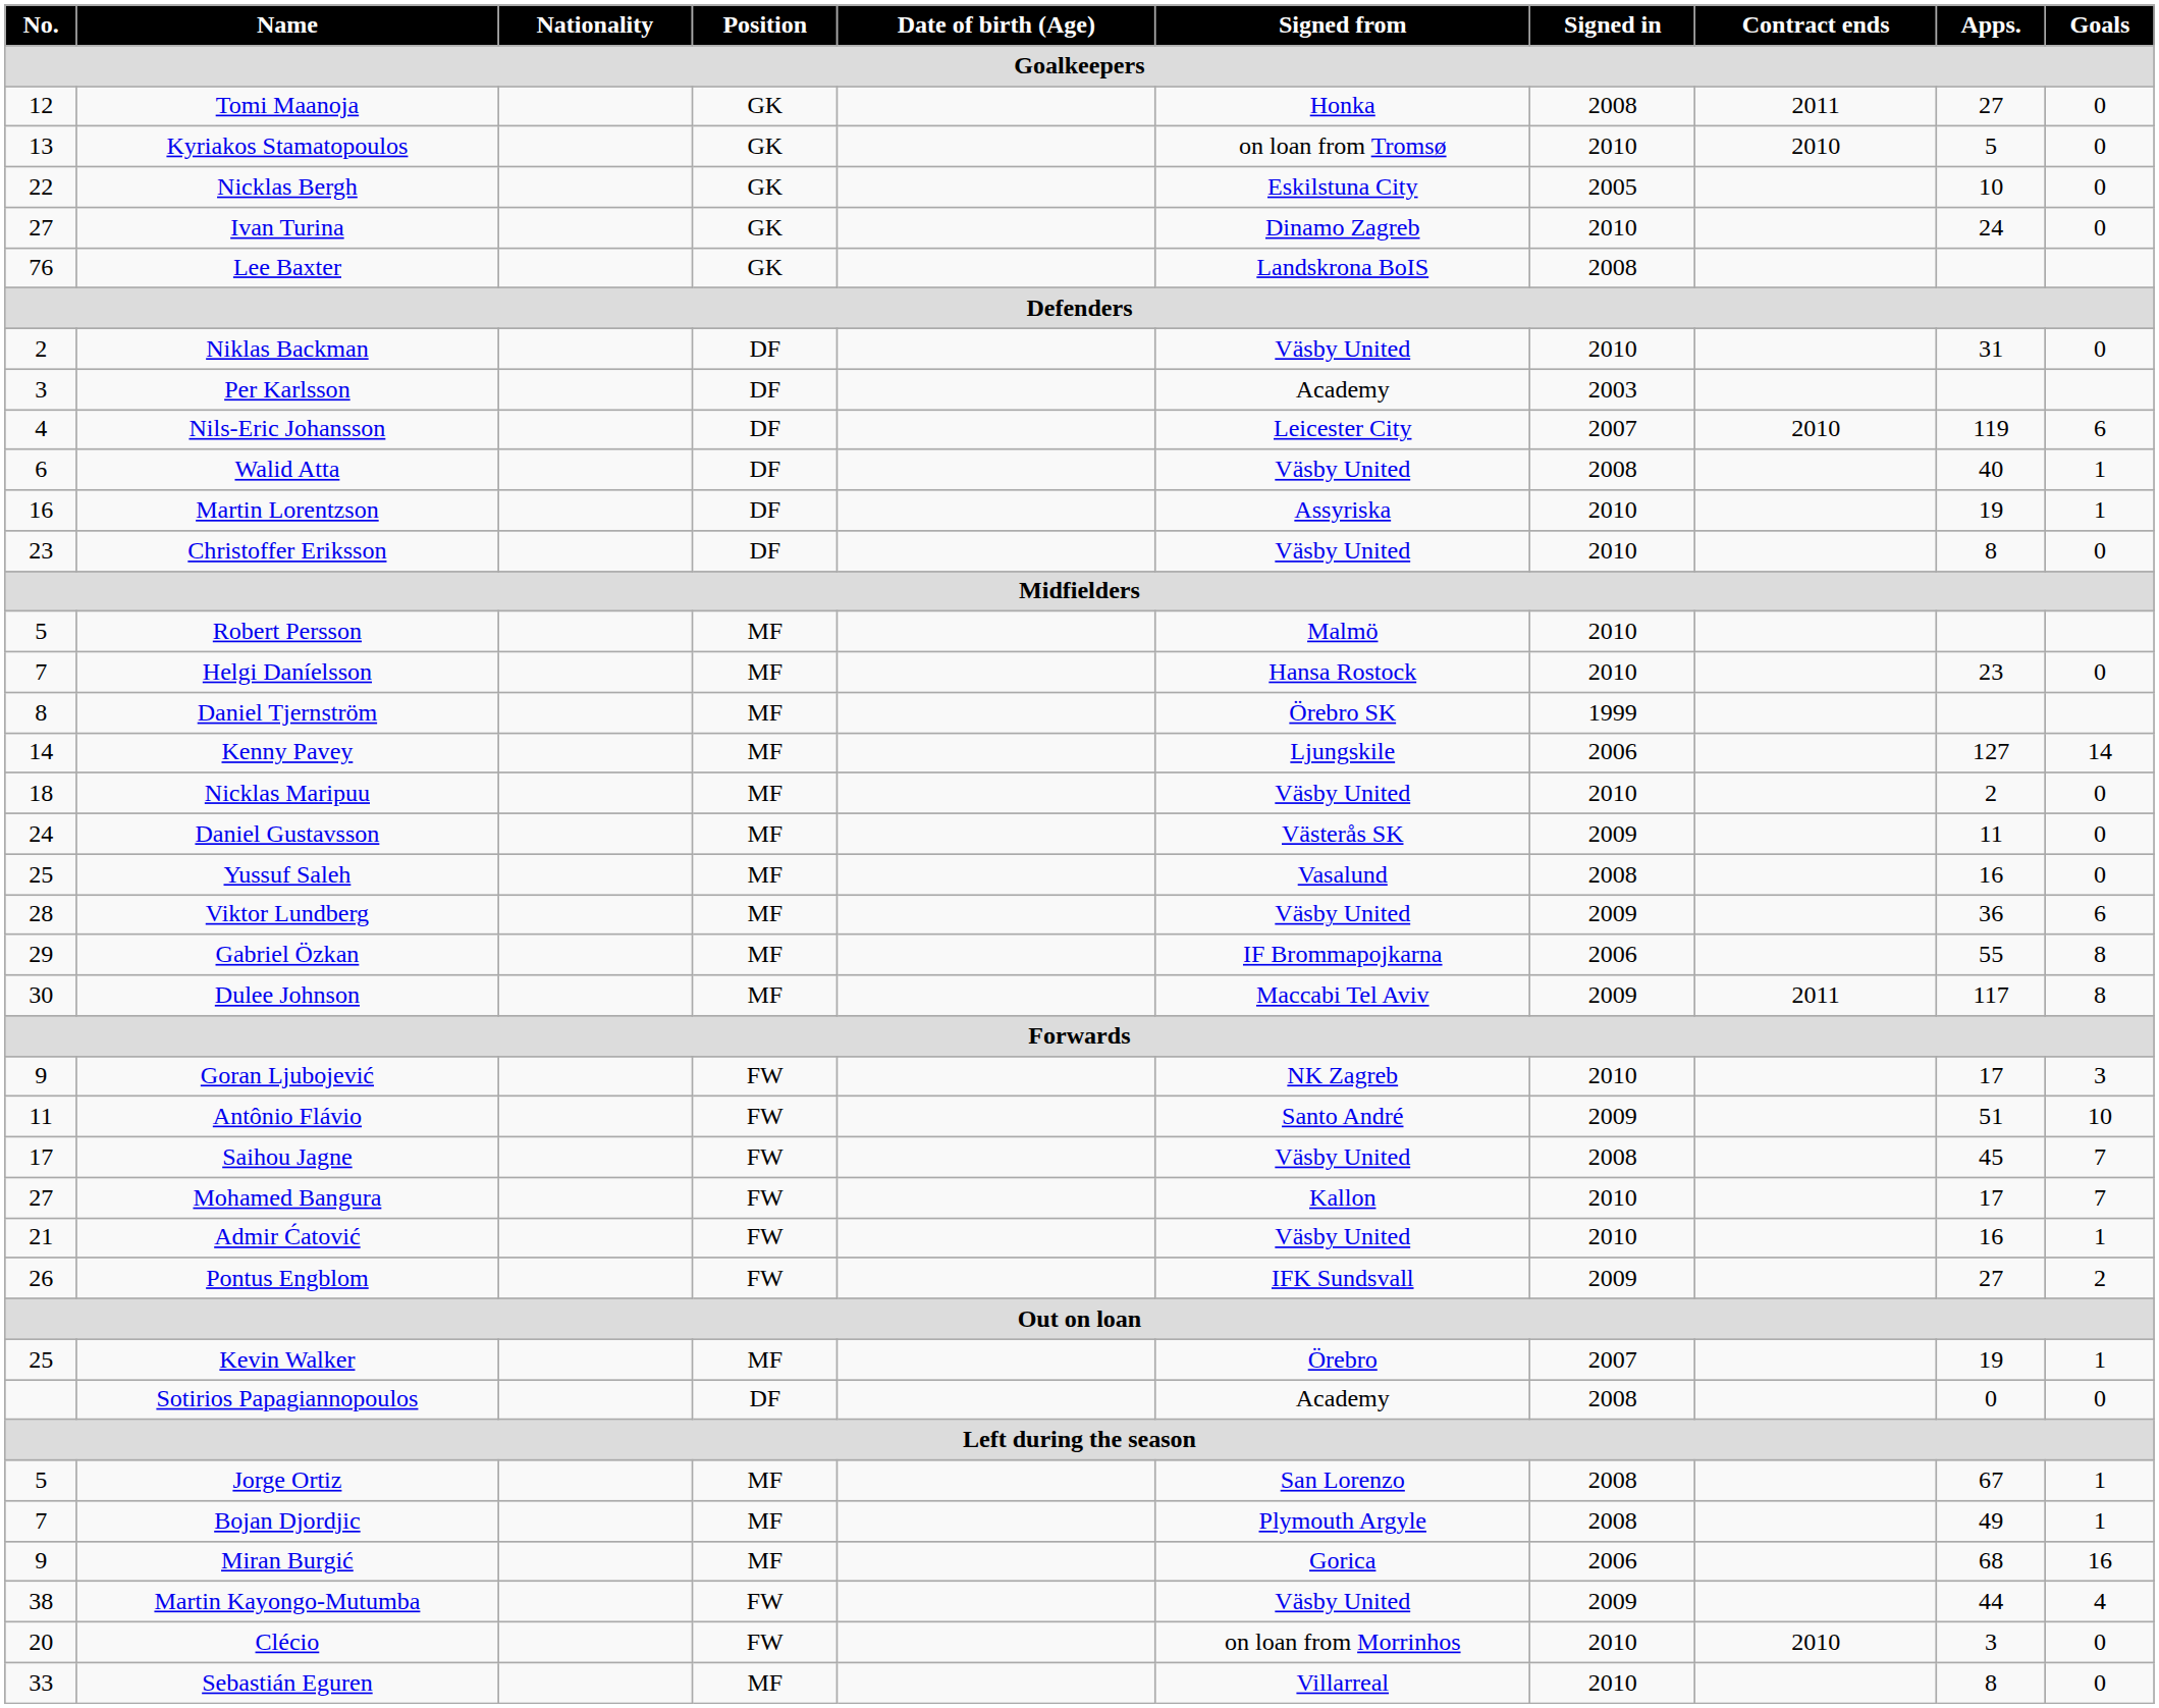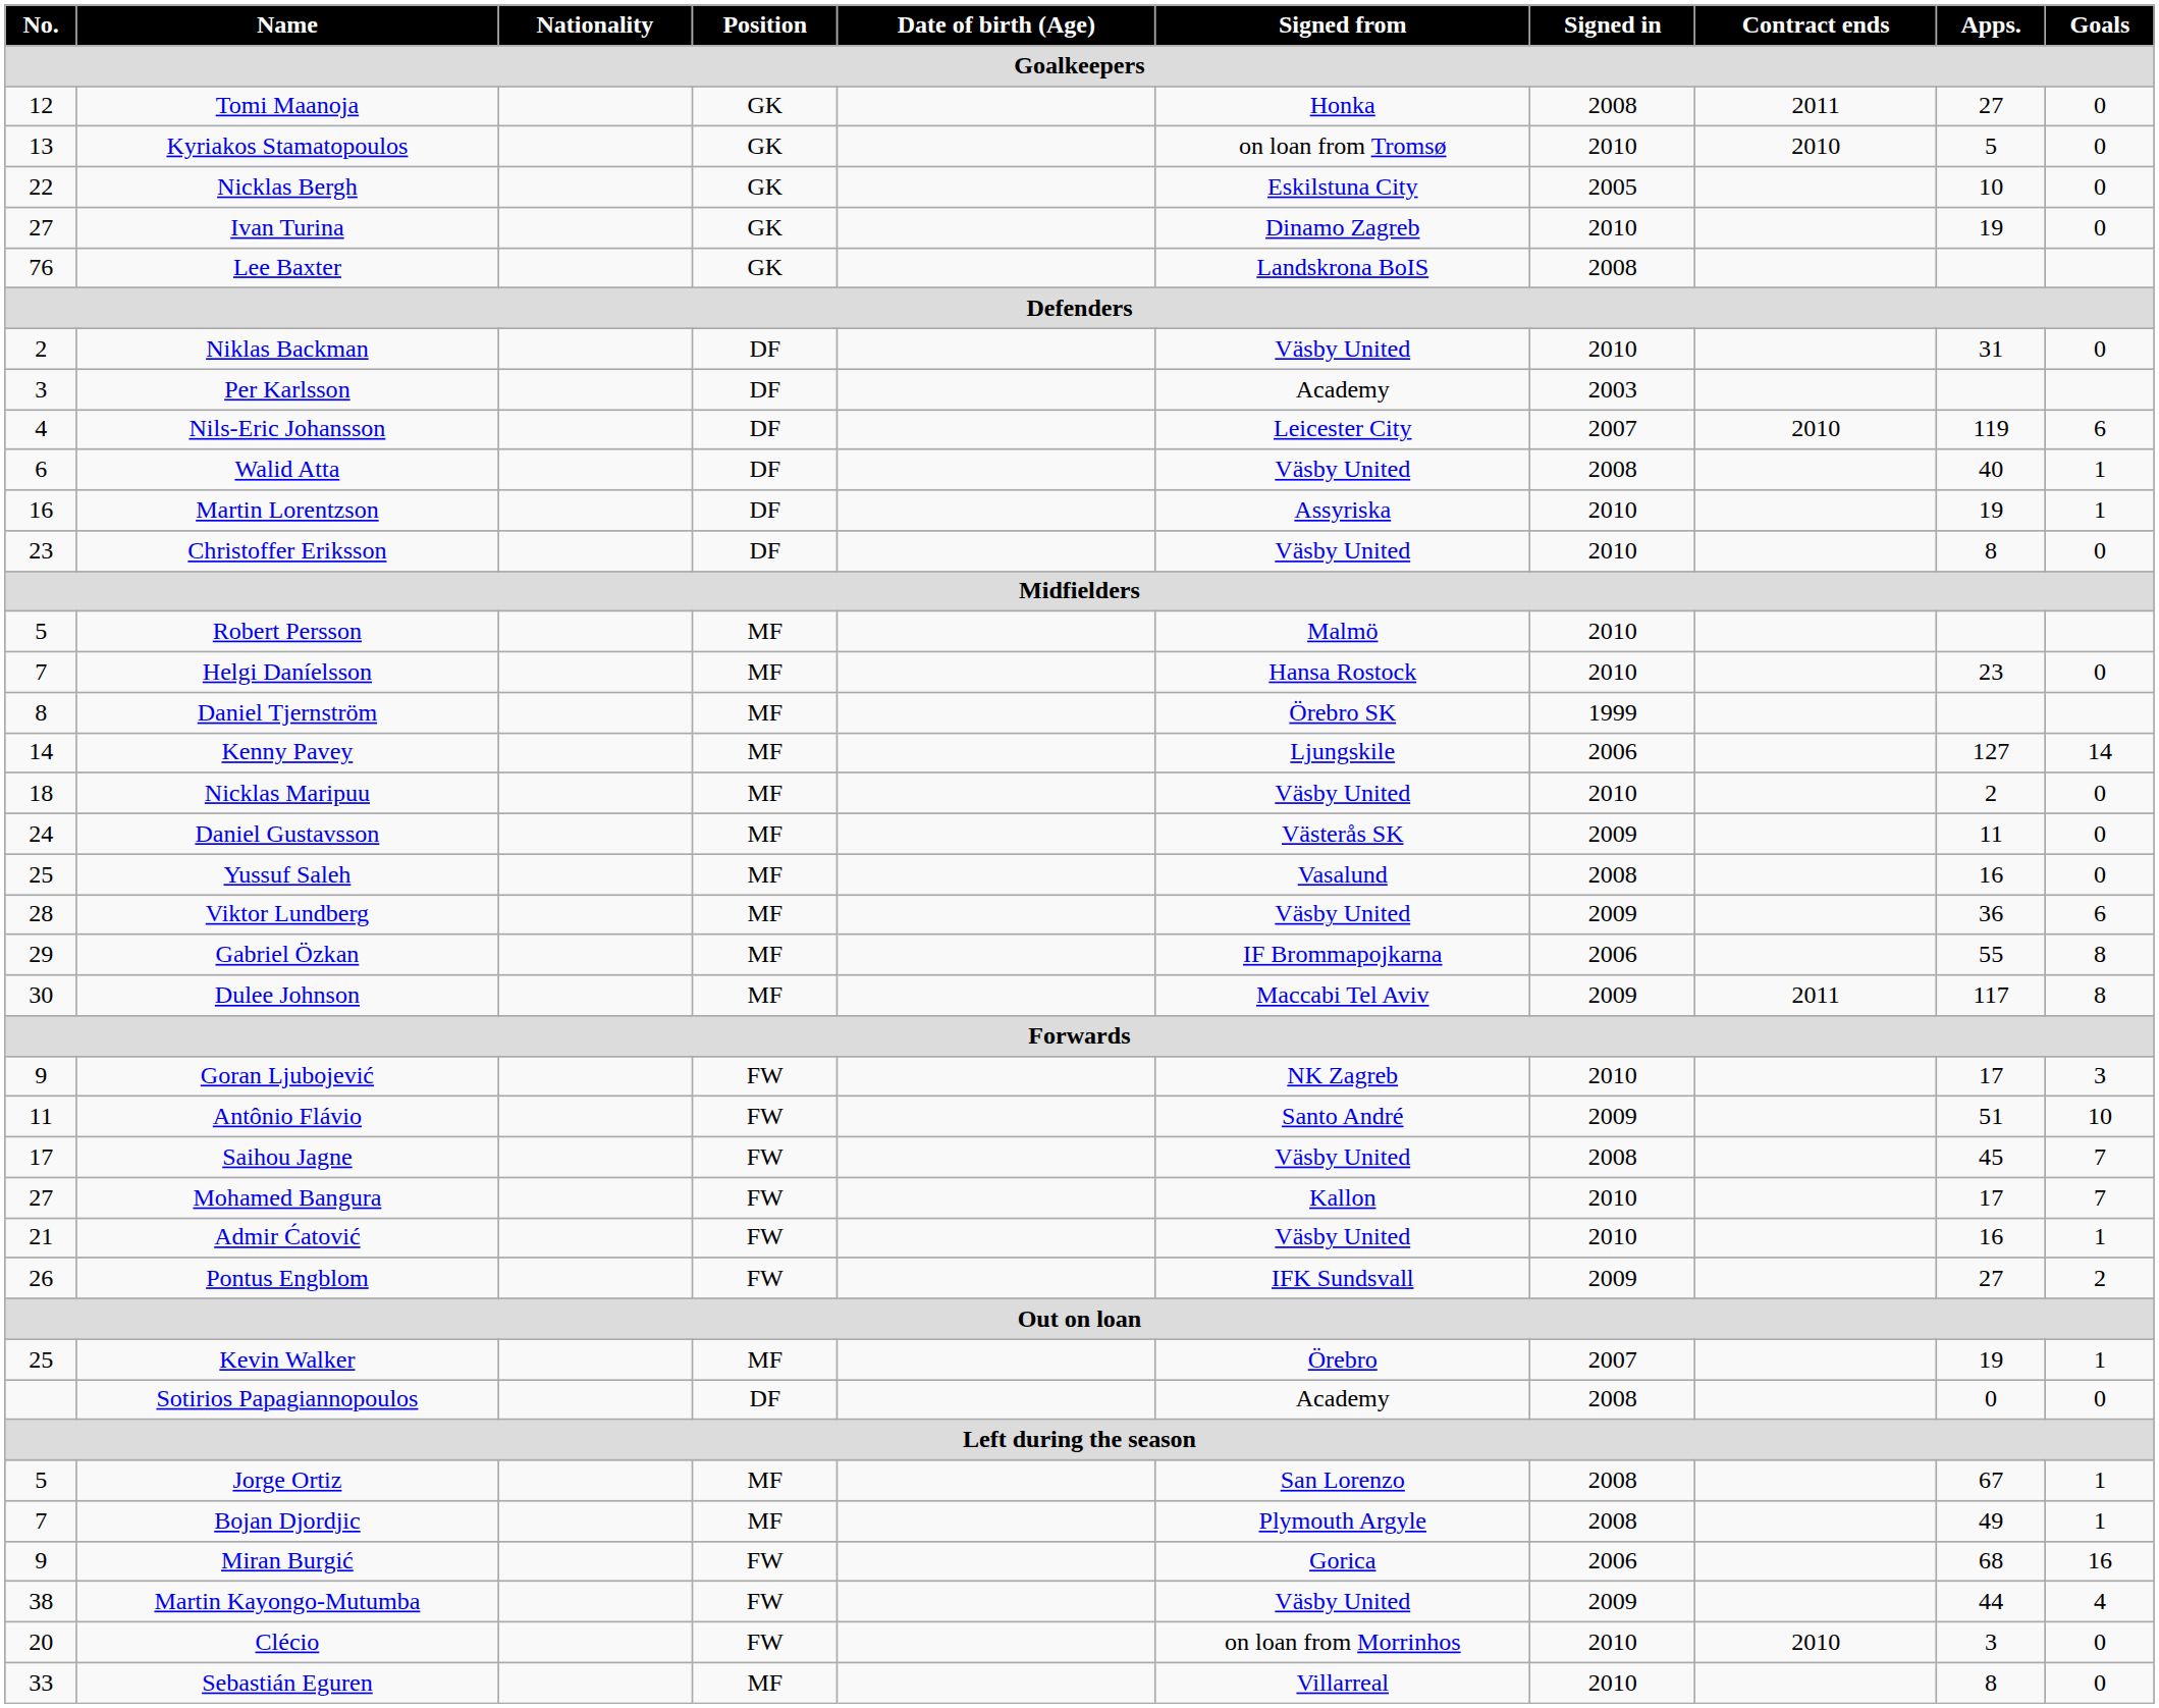Ivan Turina | Apps.: 24 -> 19
Miran Burgić | Position: MF -> FW
